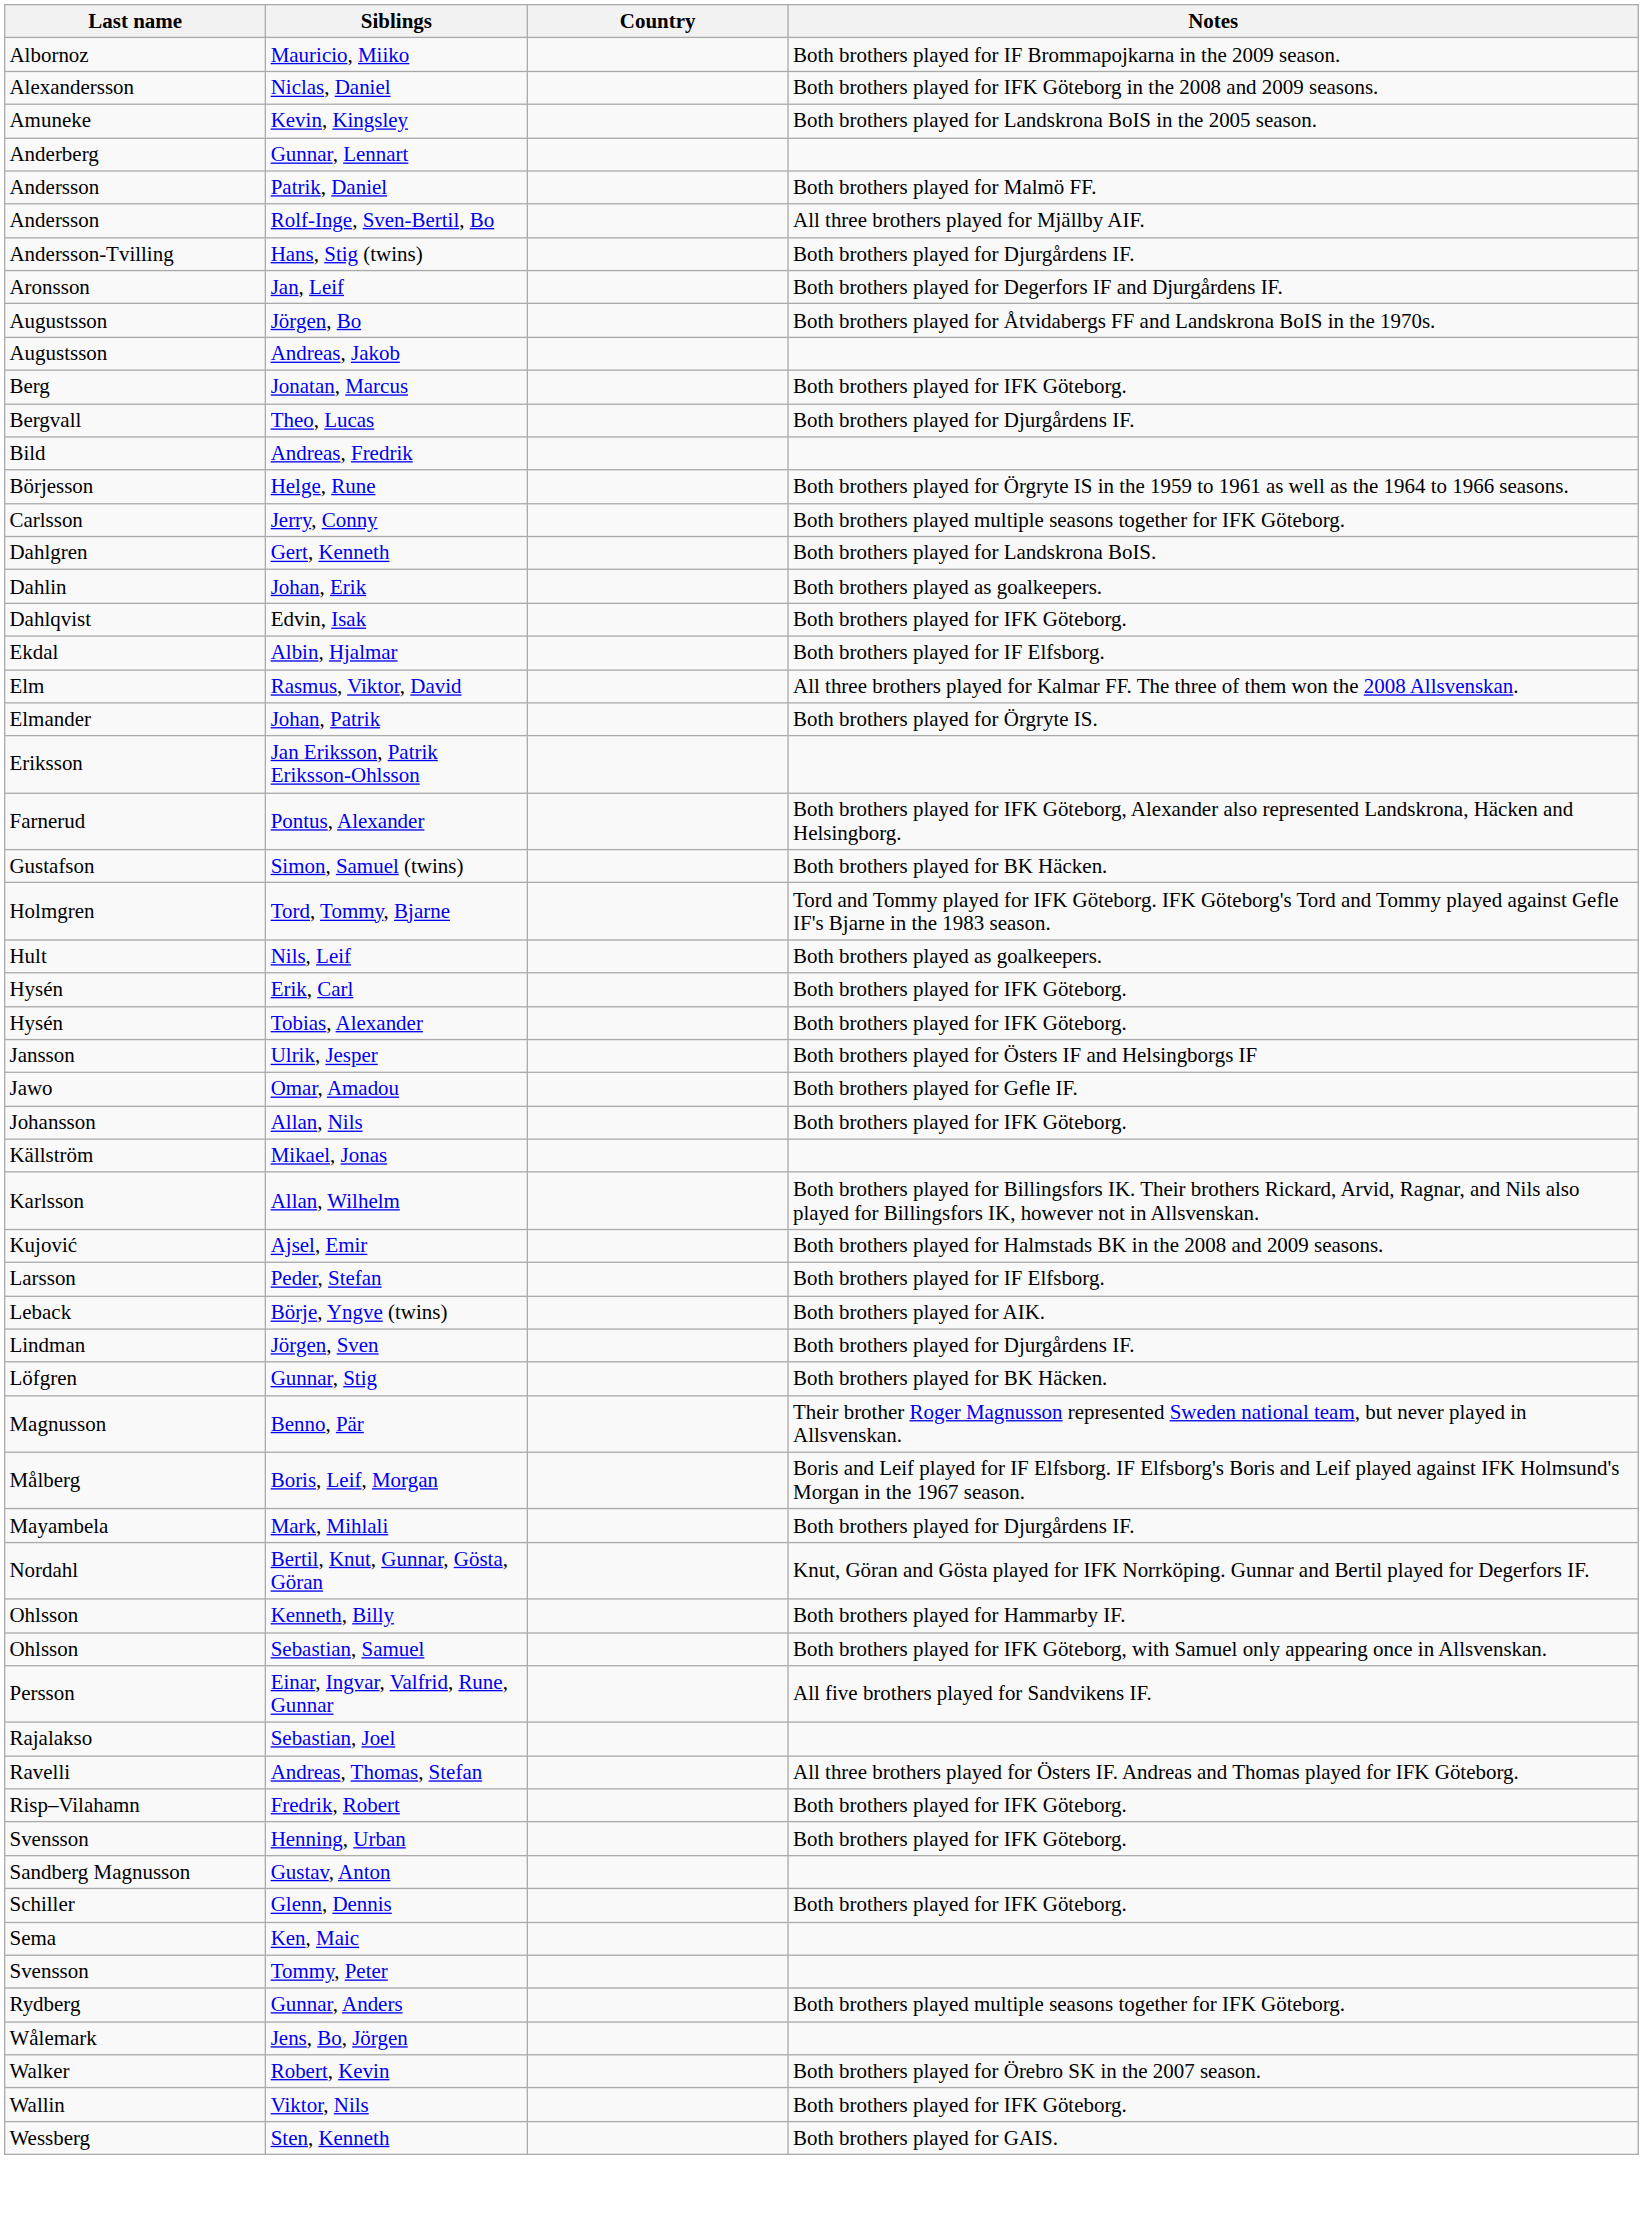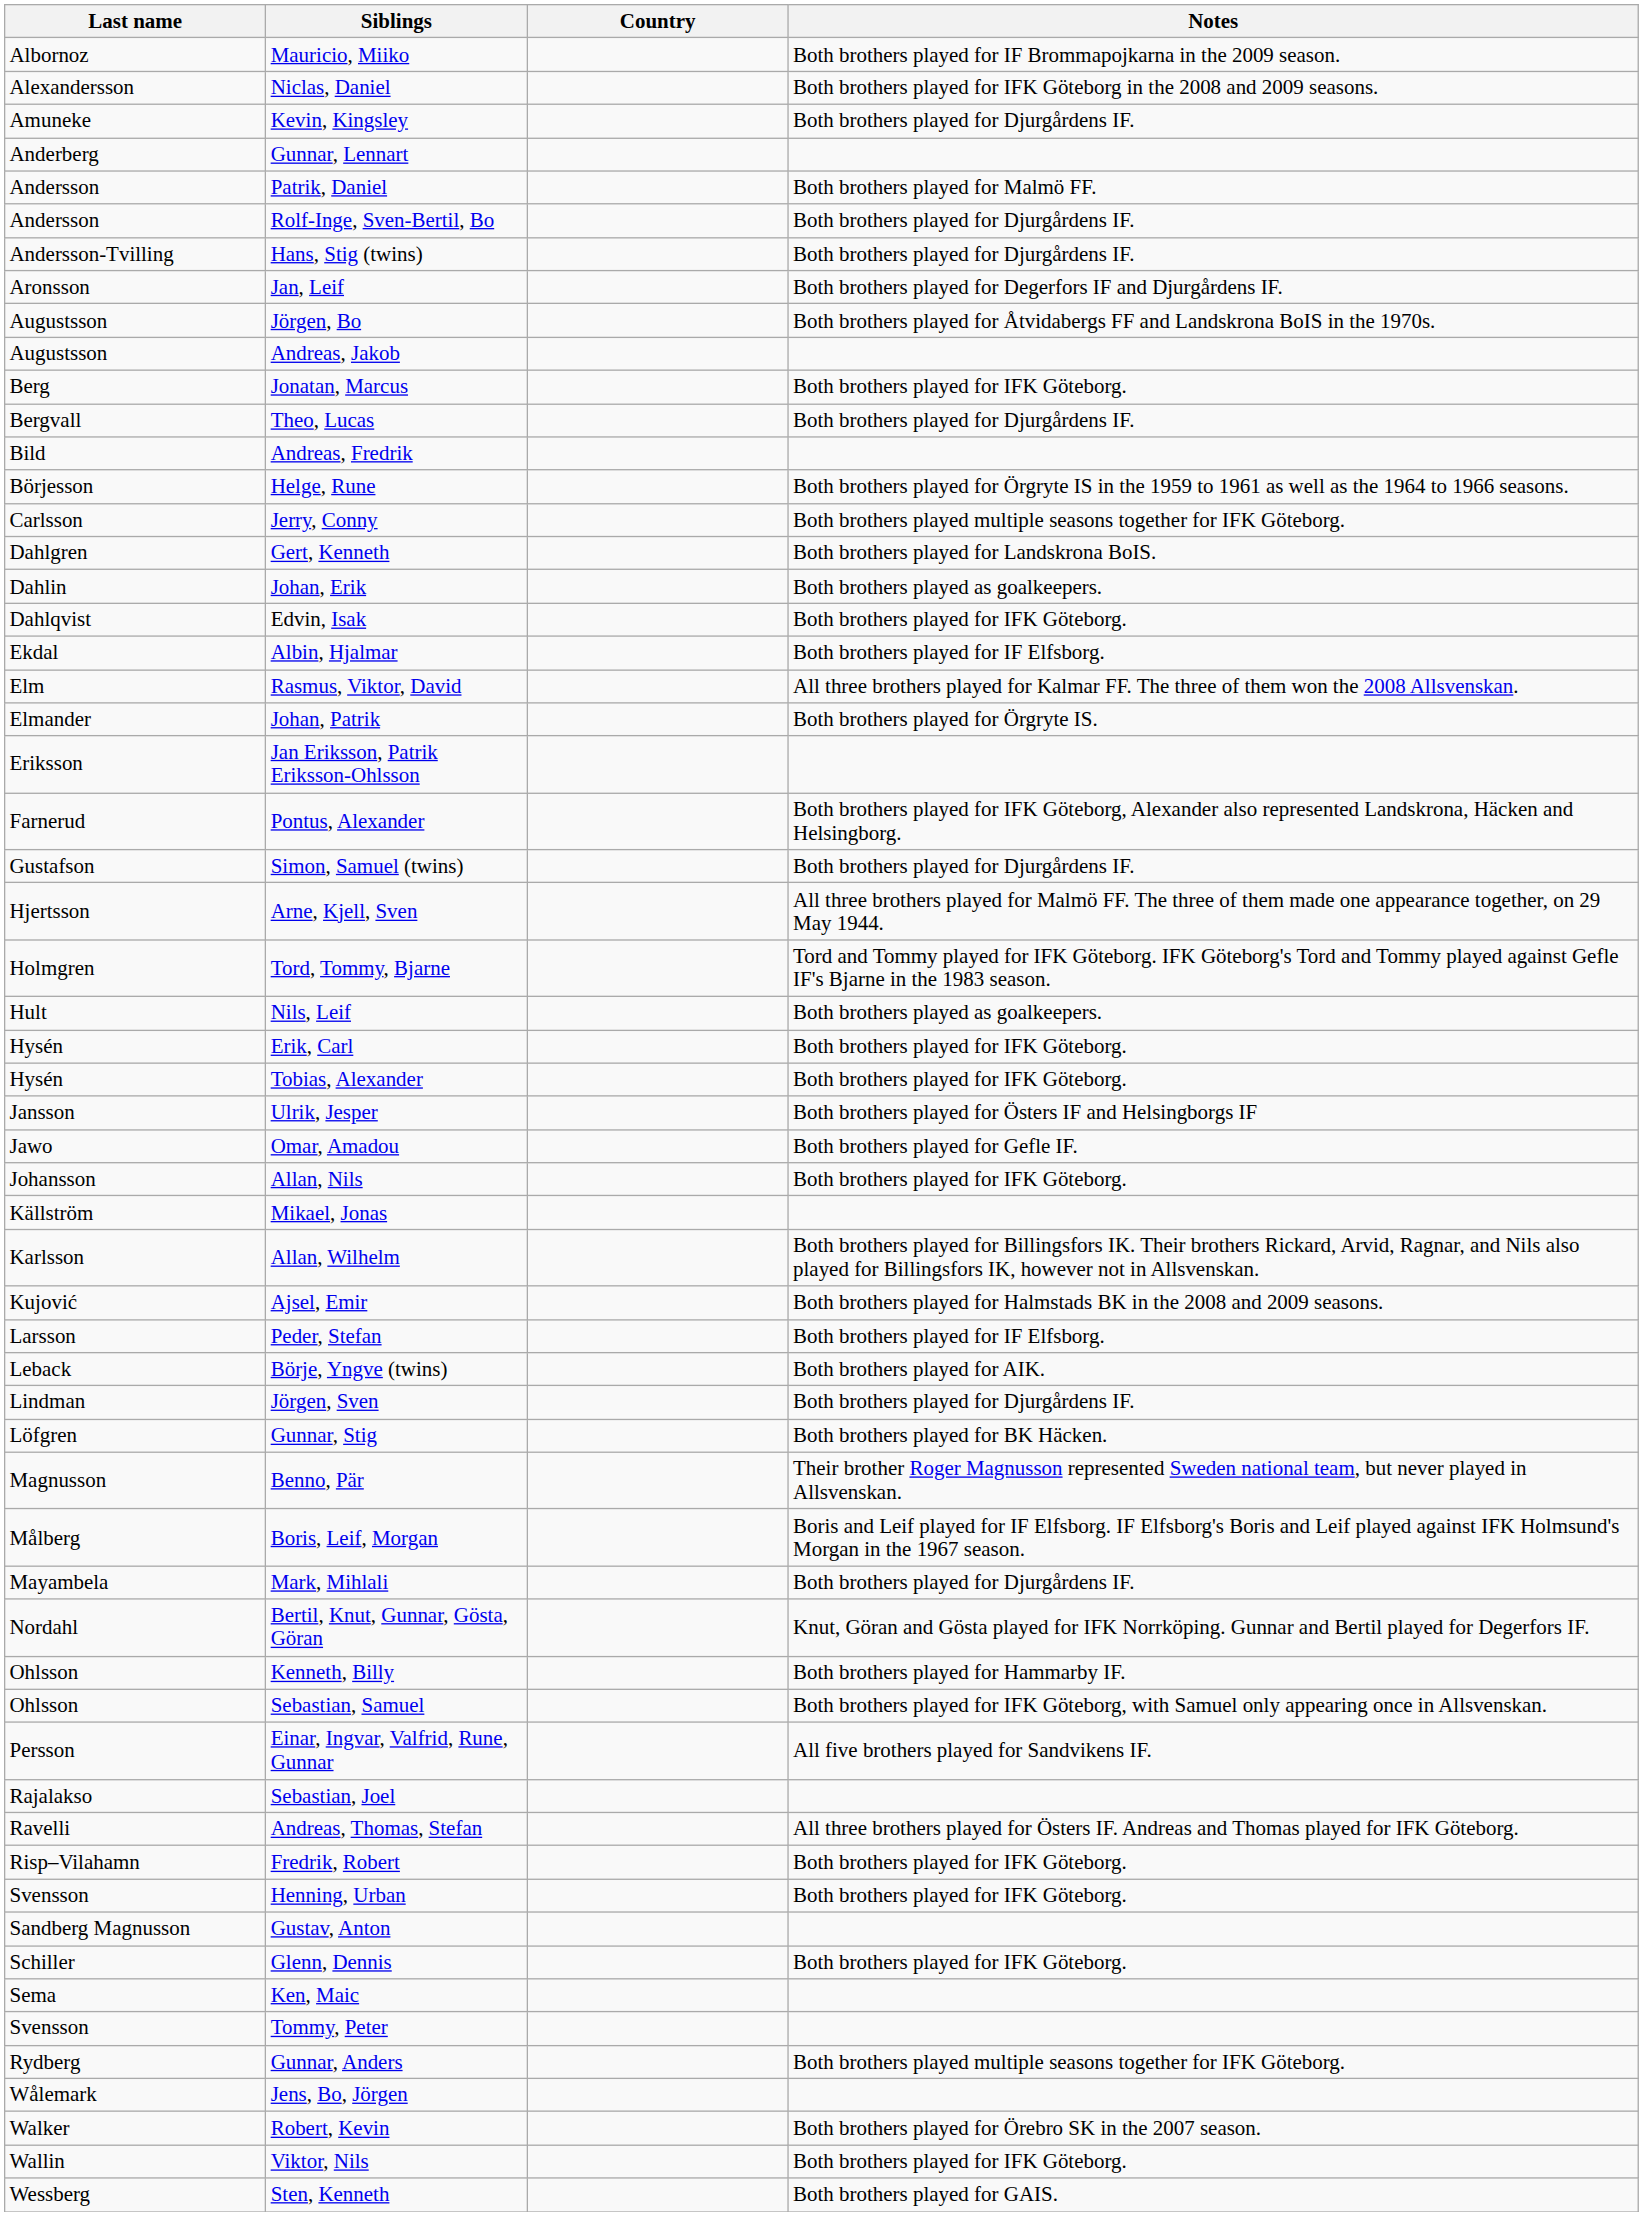Kevin, Kingsley | Notes: Both brothers played for Landskrona BoIS in the 2005 season. -> Both brothers played for Djurgårdens IF.
Rolf-Inge, Sven-Bertil, Bo | Notes: All three brothers played for Mjällby AIF. -> Both brothers played for Djurgårdens IF.
Simon, Samuel (twins) | Notes: Both brothers played for BK Häcken. -> Both brothers played for Djurgårdens IF.
+ row: Hjertsson | Arne, Kjell, Sven | All three brothers played for Malmö FF. The three of them made one appearance together, on 29 May 1944.
